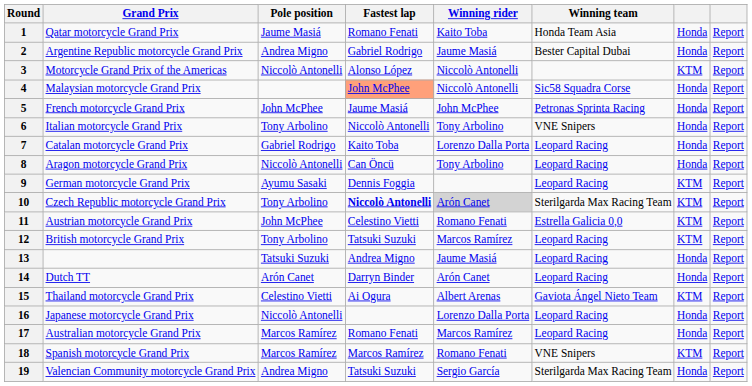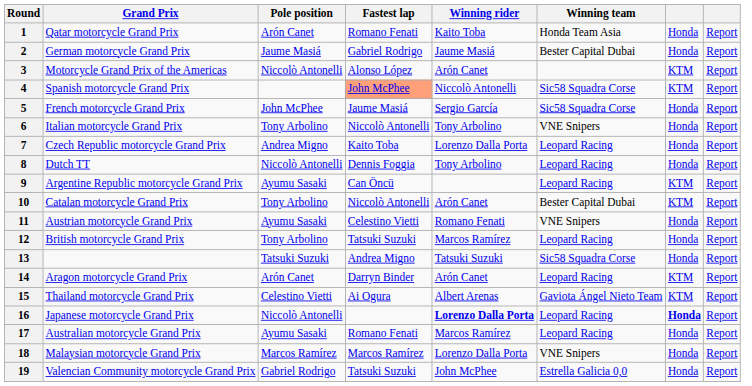1 | Pole position: Jaume Masiá -> Arón Canet
2 | Grand Prix: Argentine Republic motorcycle Grand Prix -> German motorcycle Grand Prix
2 | Pole position: Andrea Migno -> Jaume Masiá
3 | Winning rider: Niccolò Antonelli -> Arón Canet
4 | Grand Prix: Malaysian motorcycle Grand Prix -> Spanish motorcycle Grand Prix
4 | column 7: Honda -> KTM
5 | Winning rider: John McPhee -> Sergio García
5 | Winning team: Petronas Sprinta Racing -> Sic58 Squadra Corse
7 | Grand Prix: Catalan motorcycle Grand Prix -> Czech Republic motorcycle Grand Prix
7 | Pole position: Gabriel Rodrigo -> Andrea Migno
8 | Grand Prix: Aragon motorcycle Grand Prix -> Dutch TT
8 | Fastest lap: Can Öncü -> Dennis Foggia
9 | Grand Prix: German motorcycle Grand Prix -> Argentine Republic motorcycle Grand Prix
9 | Fastest lap: Dennis Foggia -> Can Öncü
10 | Grand Prix: Czech Republic motorcycle Grand Prix -> Catalan motorcycle Grand Prix
10 | Fastest lap: bold -> normal
10 | Winning rider: lightgrey background -> no background
10 | Winning team: Sterilgarda Max Racing Team -> Bester Capital Dubai
11 | Pole position: John McPhee -> Ayumu Sasaki
11 | Winning team: Estrella Galicia 0,0 -> VNE Snipers
11 | column 7: KTM -> Honda
12 | column 7: KTM -> Honda
13 | Winning rider: Jaume Masiá -> Tatsuki Suzuki
13 | Winning team: Leopard Racing -> Sic58 Squadra Corse
14 | Grand Prix: Dutch TT -> Aragon motorcycle Grand Prix
14 | column 7: Honda -> KTM
16 | Winning rider: normal -> bold
16 | column 7: normal -> bold
17 | Pole position: Marcos Ramírez -> Ayumu Sasaki
18 | Grand Prix: Spanish motorcycle Grand Prix -> Malaysian motorcycle Grand Prix
18 | Winning rider: Romano Fenati -> Lorenzo Dalla Porta
18 | column 7: KTM -> Honda
19 | Pole position: Andrea Migno -> Gabriel Rodrigo
19 | Winning rider: Sergio García -> John McPhee
19 | Winning team: Sterilgarda Max Racing Team -> Estrella Galicia 0,0
